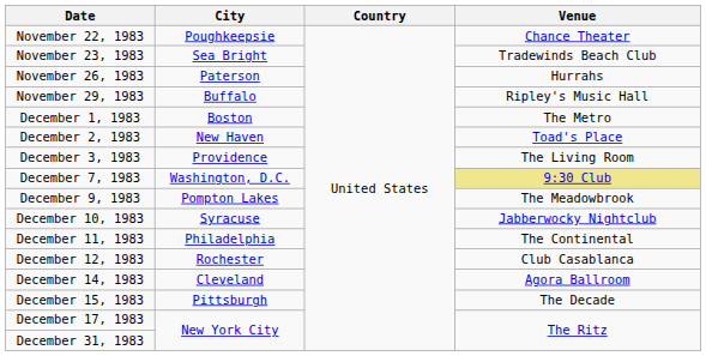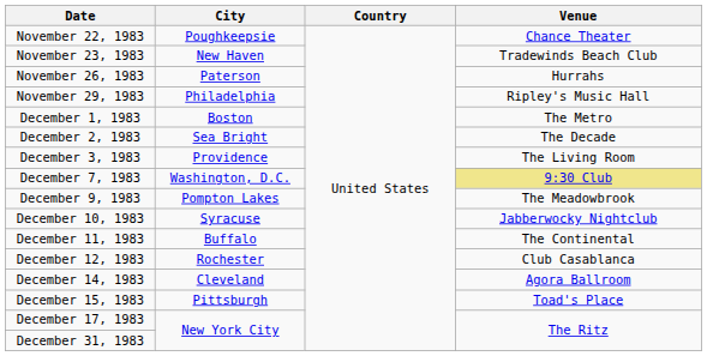November 23, 1983 | City: Sea Bright -> New Haven
November 29, 1983 | City: Buffalo -> Philadelphia
December 2, 1983 | City: New Haven -> Sea Bright
December 2, 1983 | Venue: Toad's Place -> The Decade
December 11, 1983 | City: Philadelphia -> Buffalo
December 15, 1983 | Venue: The Decade -> Toad's Place
